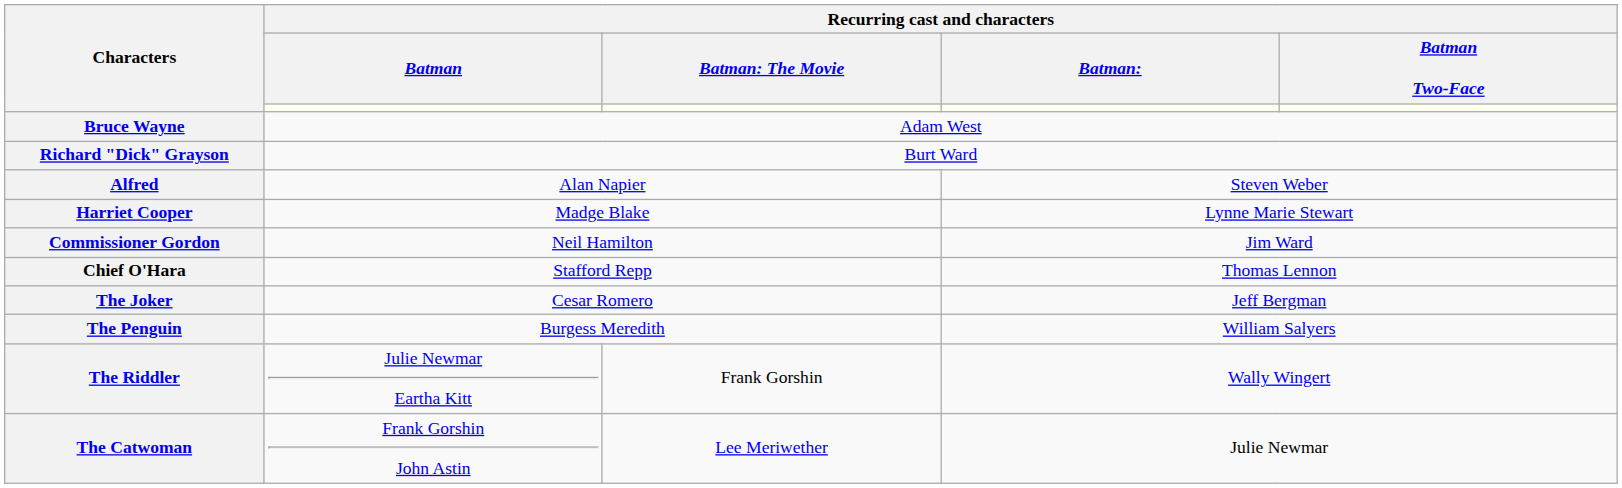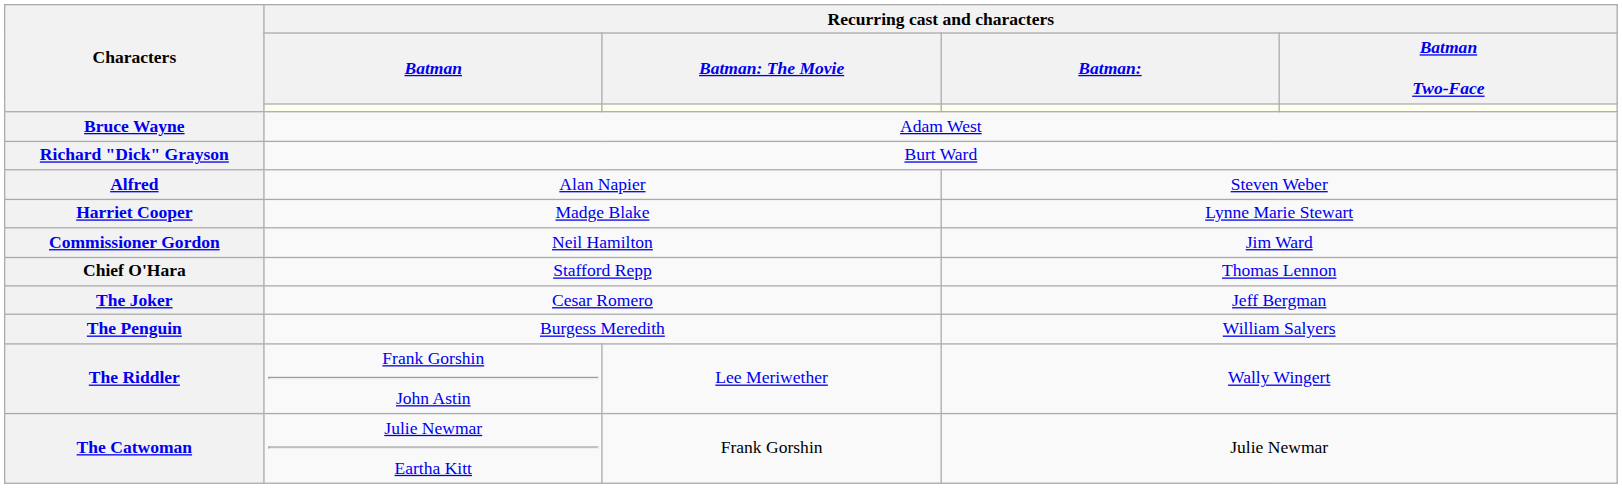The Riddler | Recurring cast and characters / Batman: Julie Newmar Eartha Kitt -> Frank Gorshin John Astin
The Riddler | column 3: Frank Gorshin -> Lee Meriwether
The Catwoman | Recurring cast and characters / Batman: Frank Gorshin John Astin -> Julie Newmar Eartha Kitt
The Catwoman | column 3: Lee Meriwether -> Frank Gorshin
